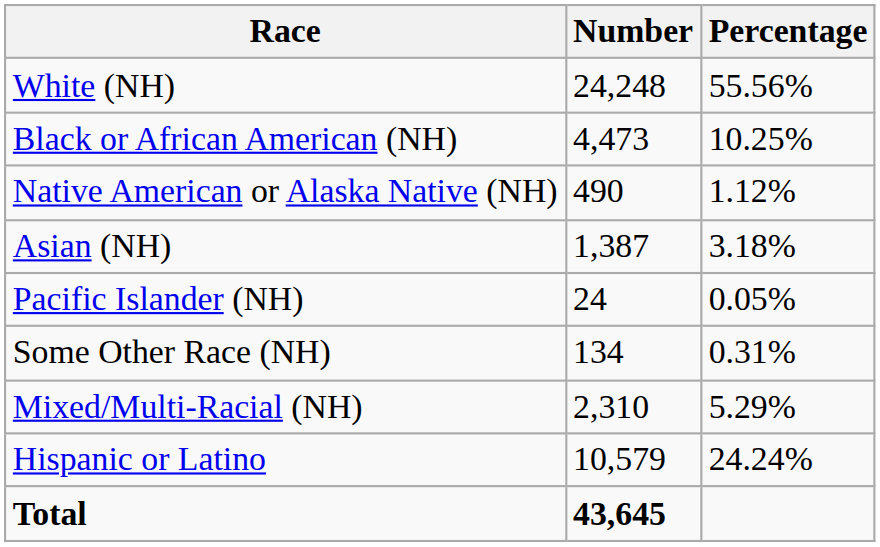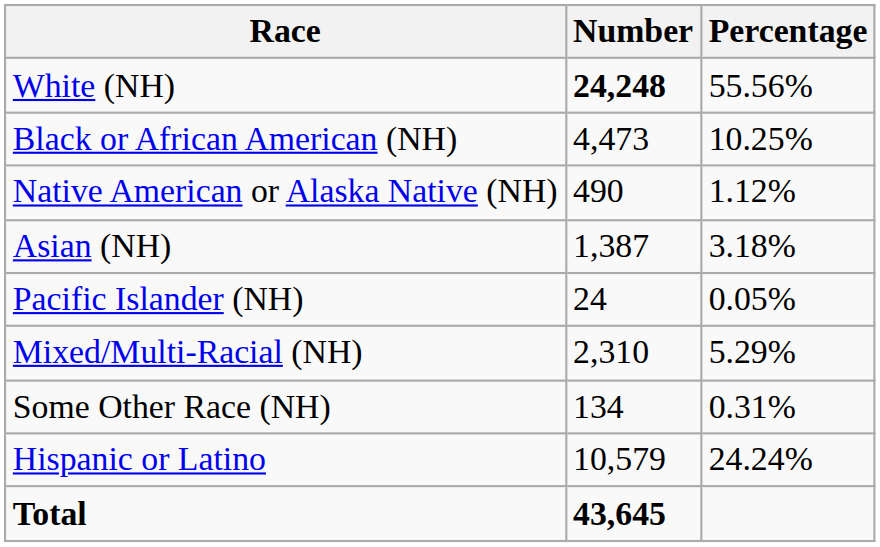White (NH) | Number: normal -> bold
rows swapped: Some Other Race (NH) <-> Mixed/Multi-Racial (NH)
